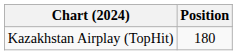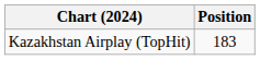Kazakhstan Airplay (TopHit) | Position: 180 -> 183
